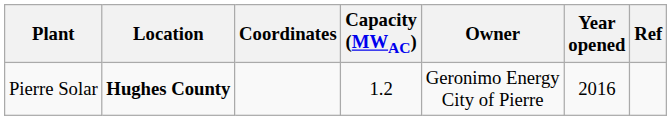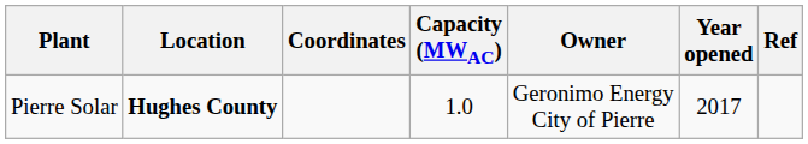Pierre Solar | Capacity (MWAC): 1.2 -> 1.0
Pierre Solar | Year opened: 2016 -> 2017
